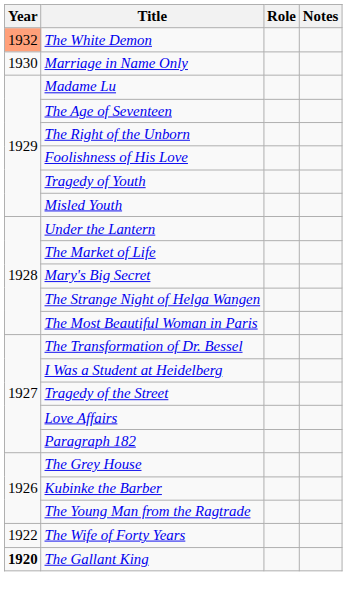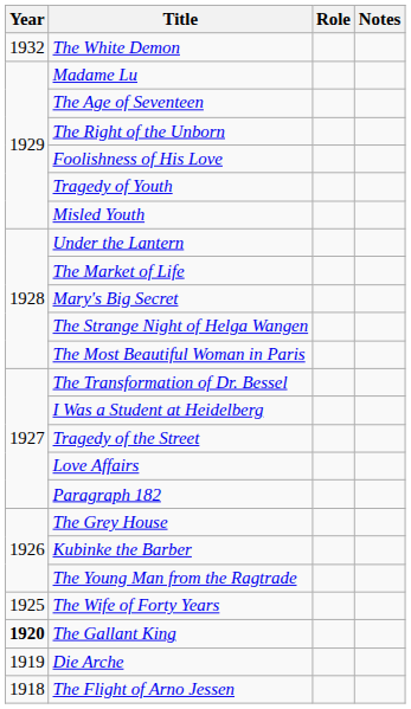The White Demon | Year: lightsalmon background -> no background
- row: 1930 | Marriage in Name Only
The Wife of Forty Years | Year: 1922 -> 1925
+ row: 1919 | Die Arche
+ row: 1918 | The Flight of Arno Jessen
